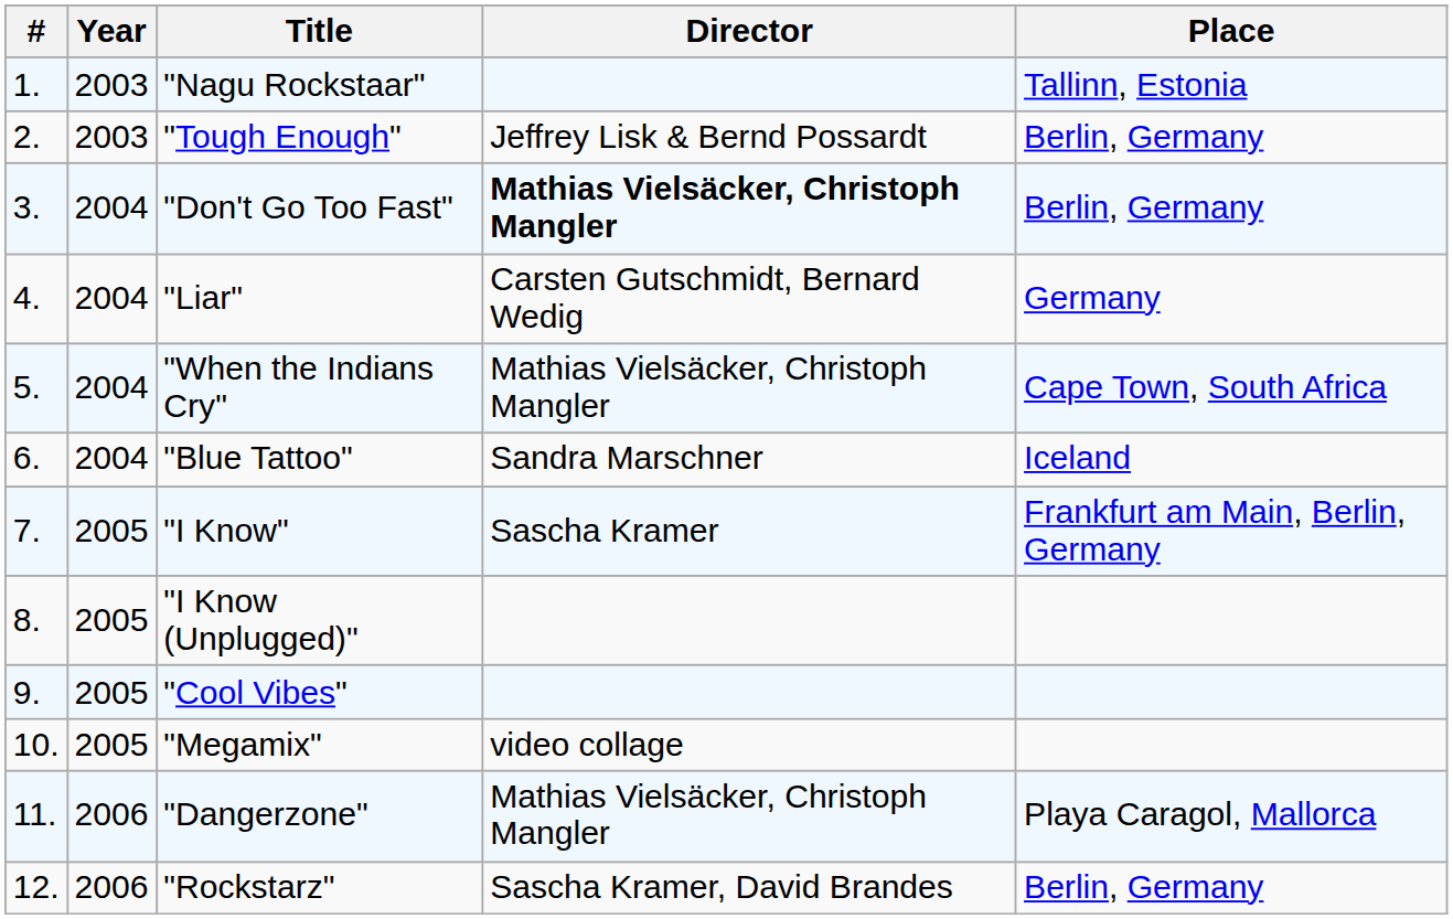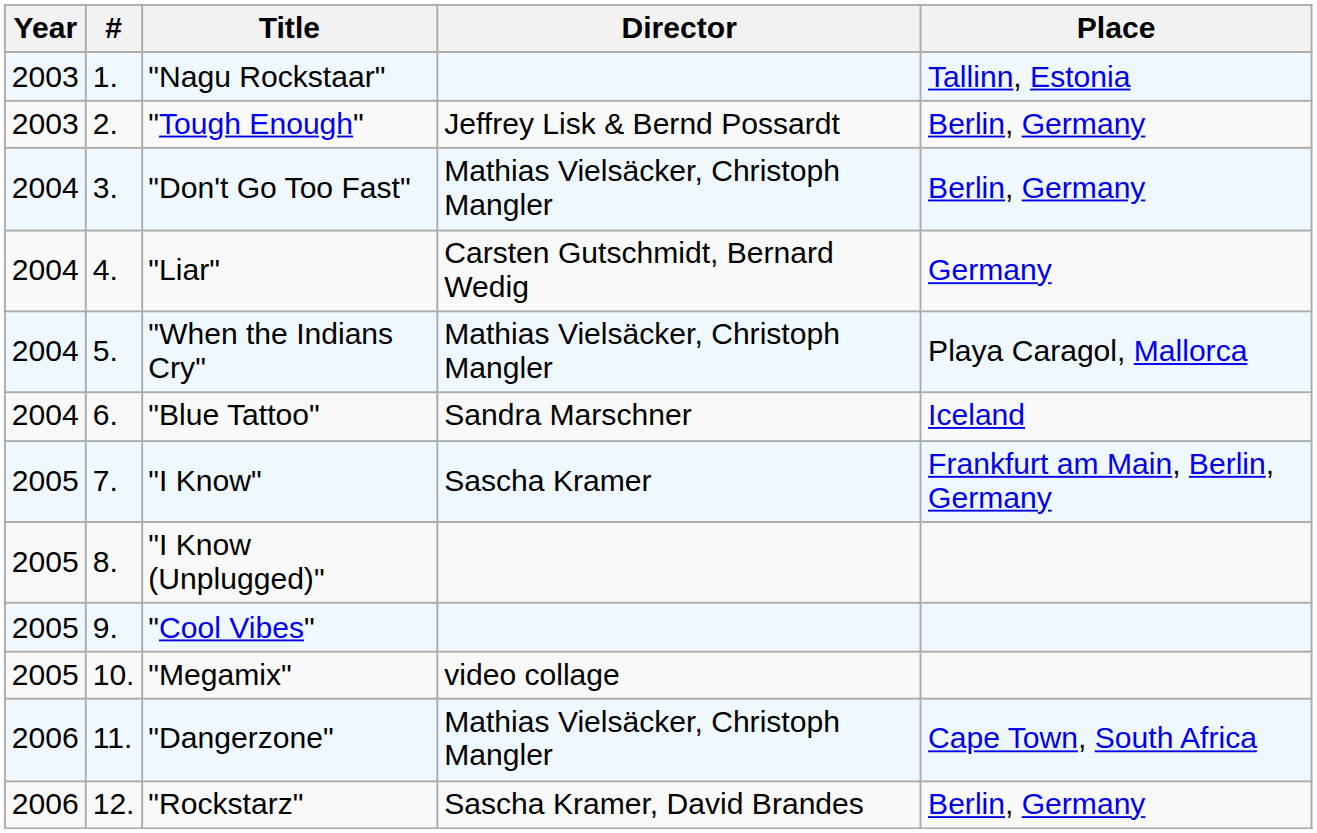columns swapped: # <-> Year
"Don't Go Too Fast" | Director: bold -> normal
"When the Indians Cry" | Place: Cape Town, South Africa -> Playa Caragol, Mallorca
"Dangerzone" | Place: Playa Caragol, Mallorca -> Cape Town, South Africa
